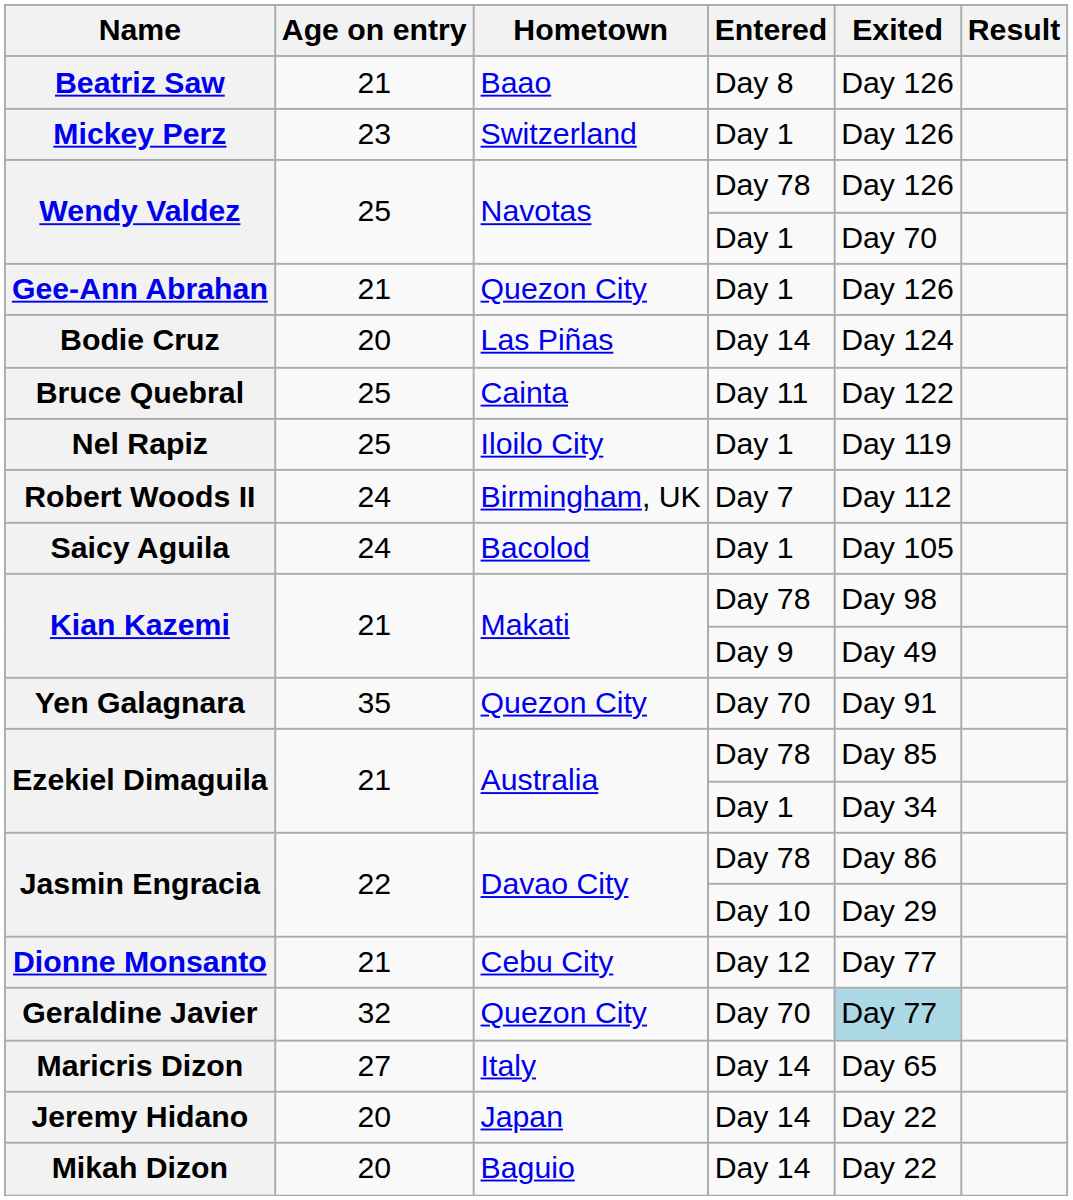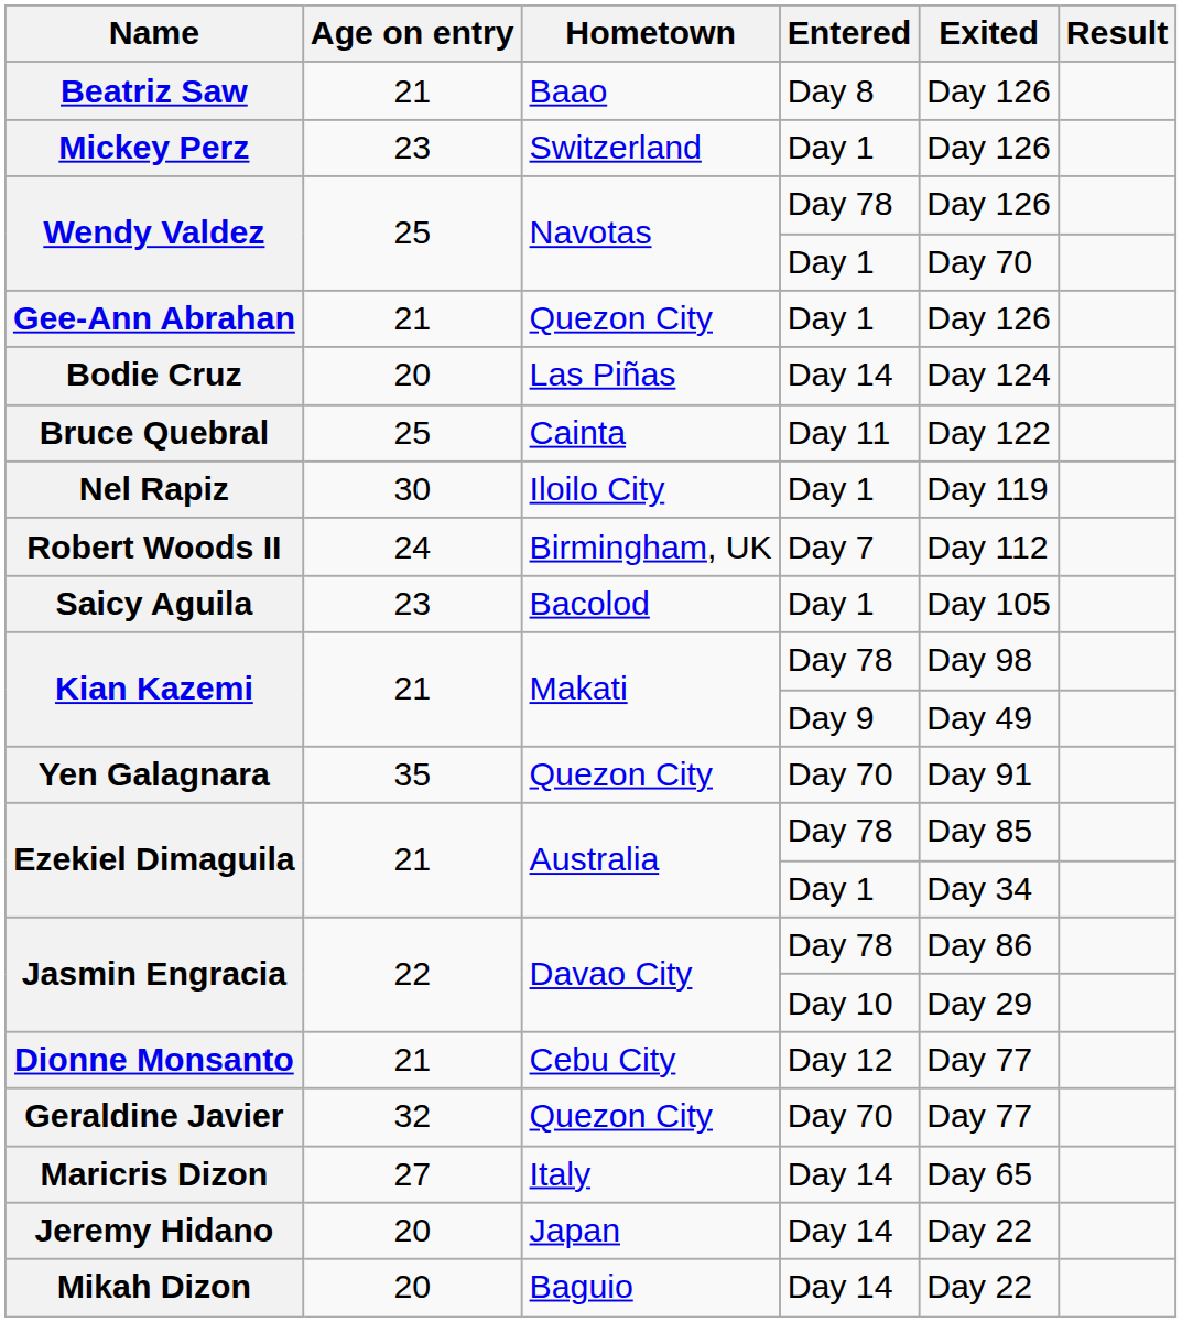Nel Rapiz | Age on entry: 25 -> 30
Saicy Aguila | Age on entry: 24 -> 23
Geraldine Javier | Exited: lightblue background -> no background
